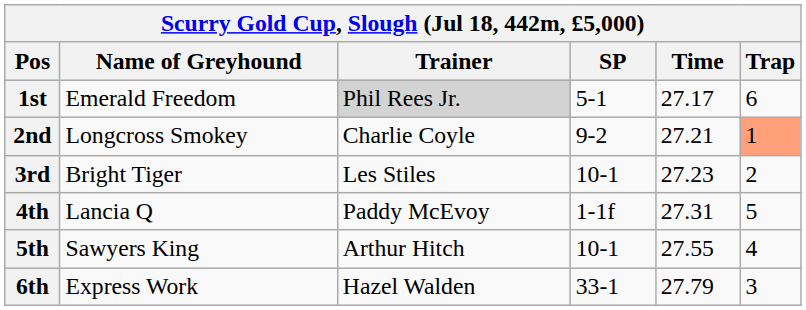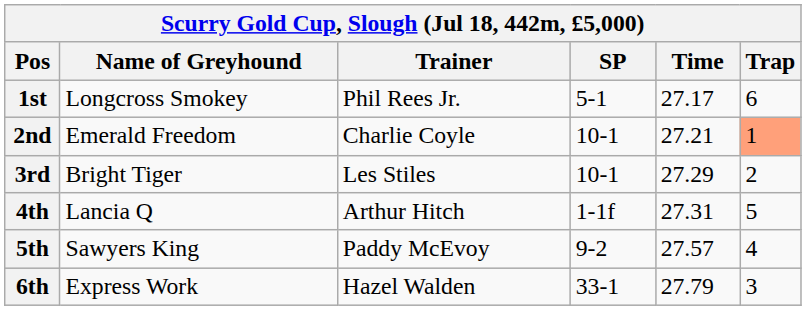1st | Name of Greyhound: Emerald Freedom -> Longcross Smokey
1st | Trainer: lightgrey background -> no background
2nd | Name of Greyhound: Longcross Smokey -> Emerald Freedom
2nd | SP: 9-2 -> 10-1
3rd | Time: 27.23 -> 27.29
4th | Trainer: Paddy McEvoy -> Arthur Hitch
5th | Trainer: Arthur Hitch -> Paddy McEvoy
5th | SP: 10-1 -> 9-2
5th | Time: 27.55 -> 27.57
